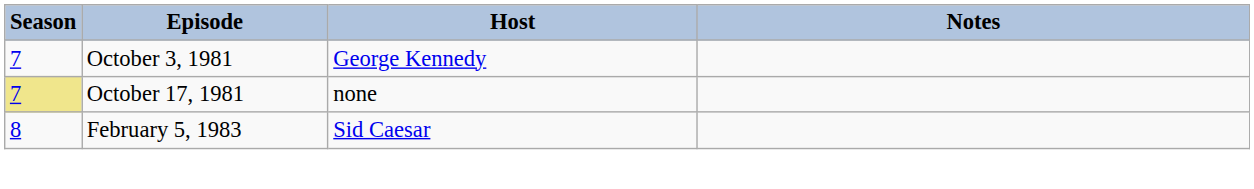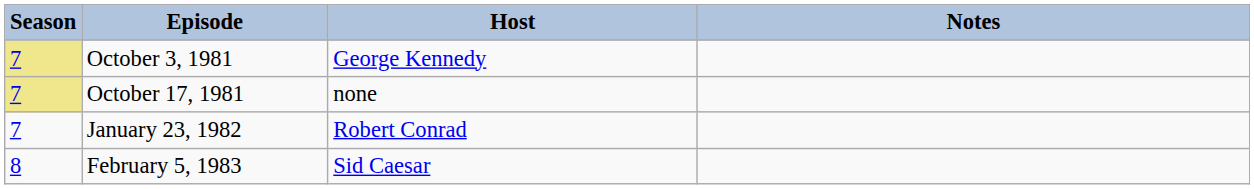October 3, 1981 | Season: no background -> khaki background
+ row: 7 | January 23, 1982 | Robert Conrad
